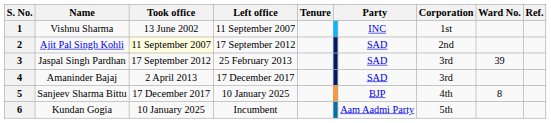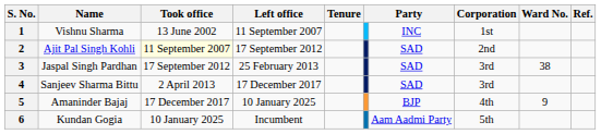3 | Ward No.: 39 -> 38
4 | Name: Amaninder Bajaj -> Sanjeev Sharma Bittu
5 | Name: Sanjeev Sharma Bittu -> Amaninder Bajaj
5 | Ward No.: 8 -> 9
